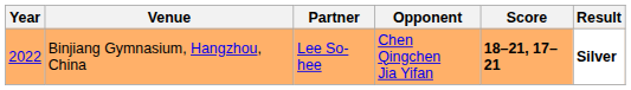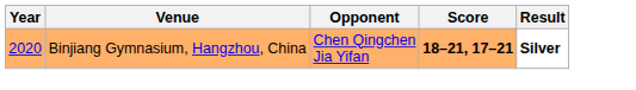- column: Partner | Lee So-hee
Binjiang Gymnasium, Hangzhou, China | Year: 2022 -> 2020
